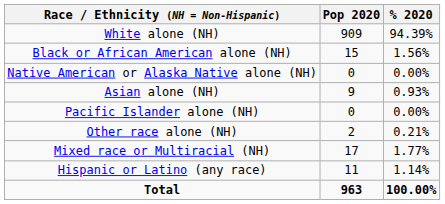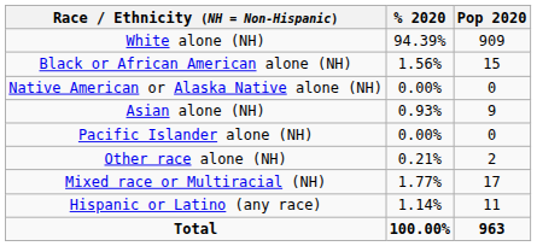columns swapped: Pop 2020 <-> % 2020
